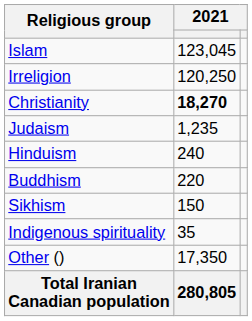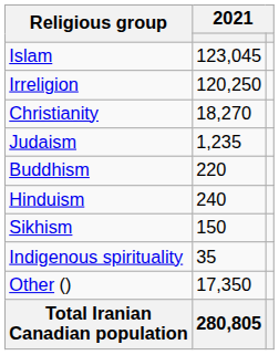Christianity | column 2: bold -> normal
rows swapped: Hinduism <-> Buddhism
